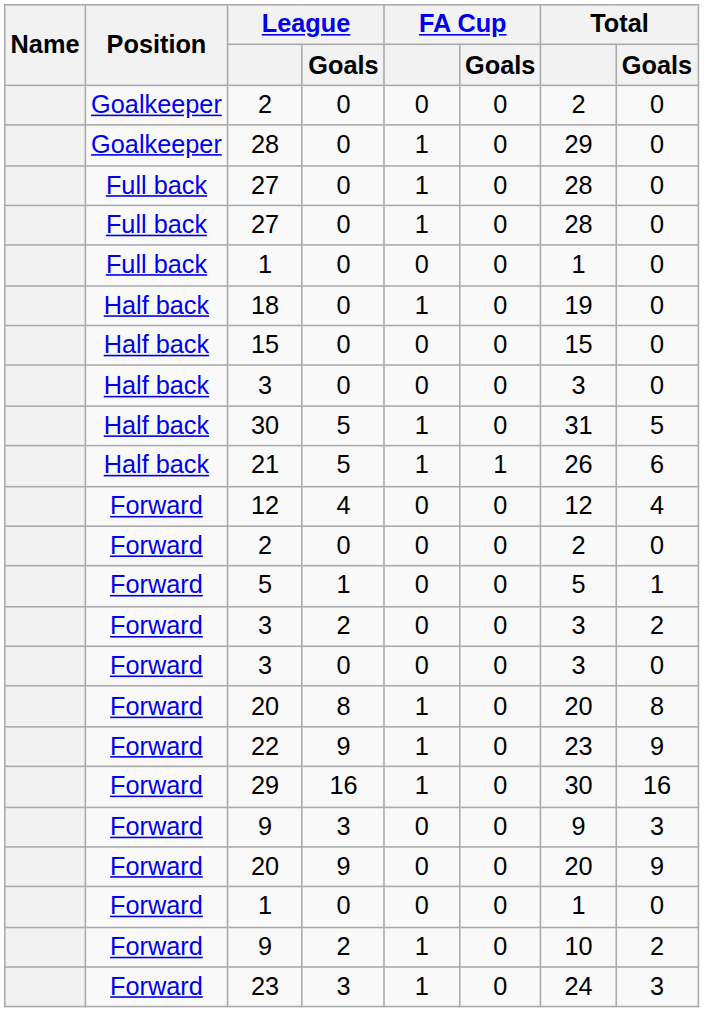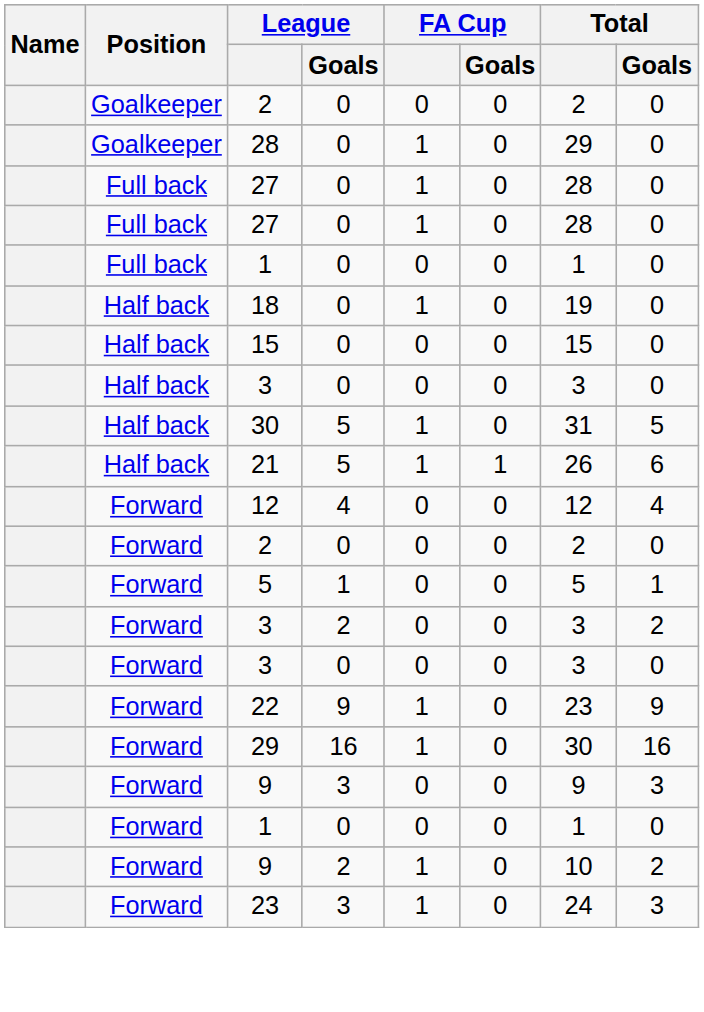- row: Forward | 20 | 8 | 1 | 0 | 20 | 8
- row: Forward | 20 | 9 | 0 | 0 | 20 | 9
